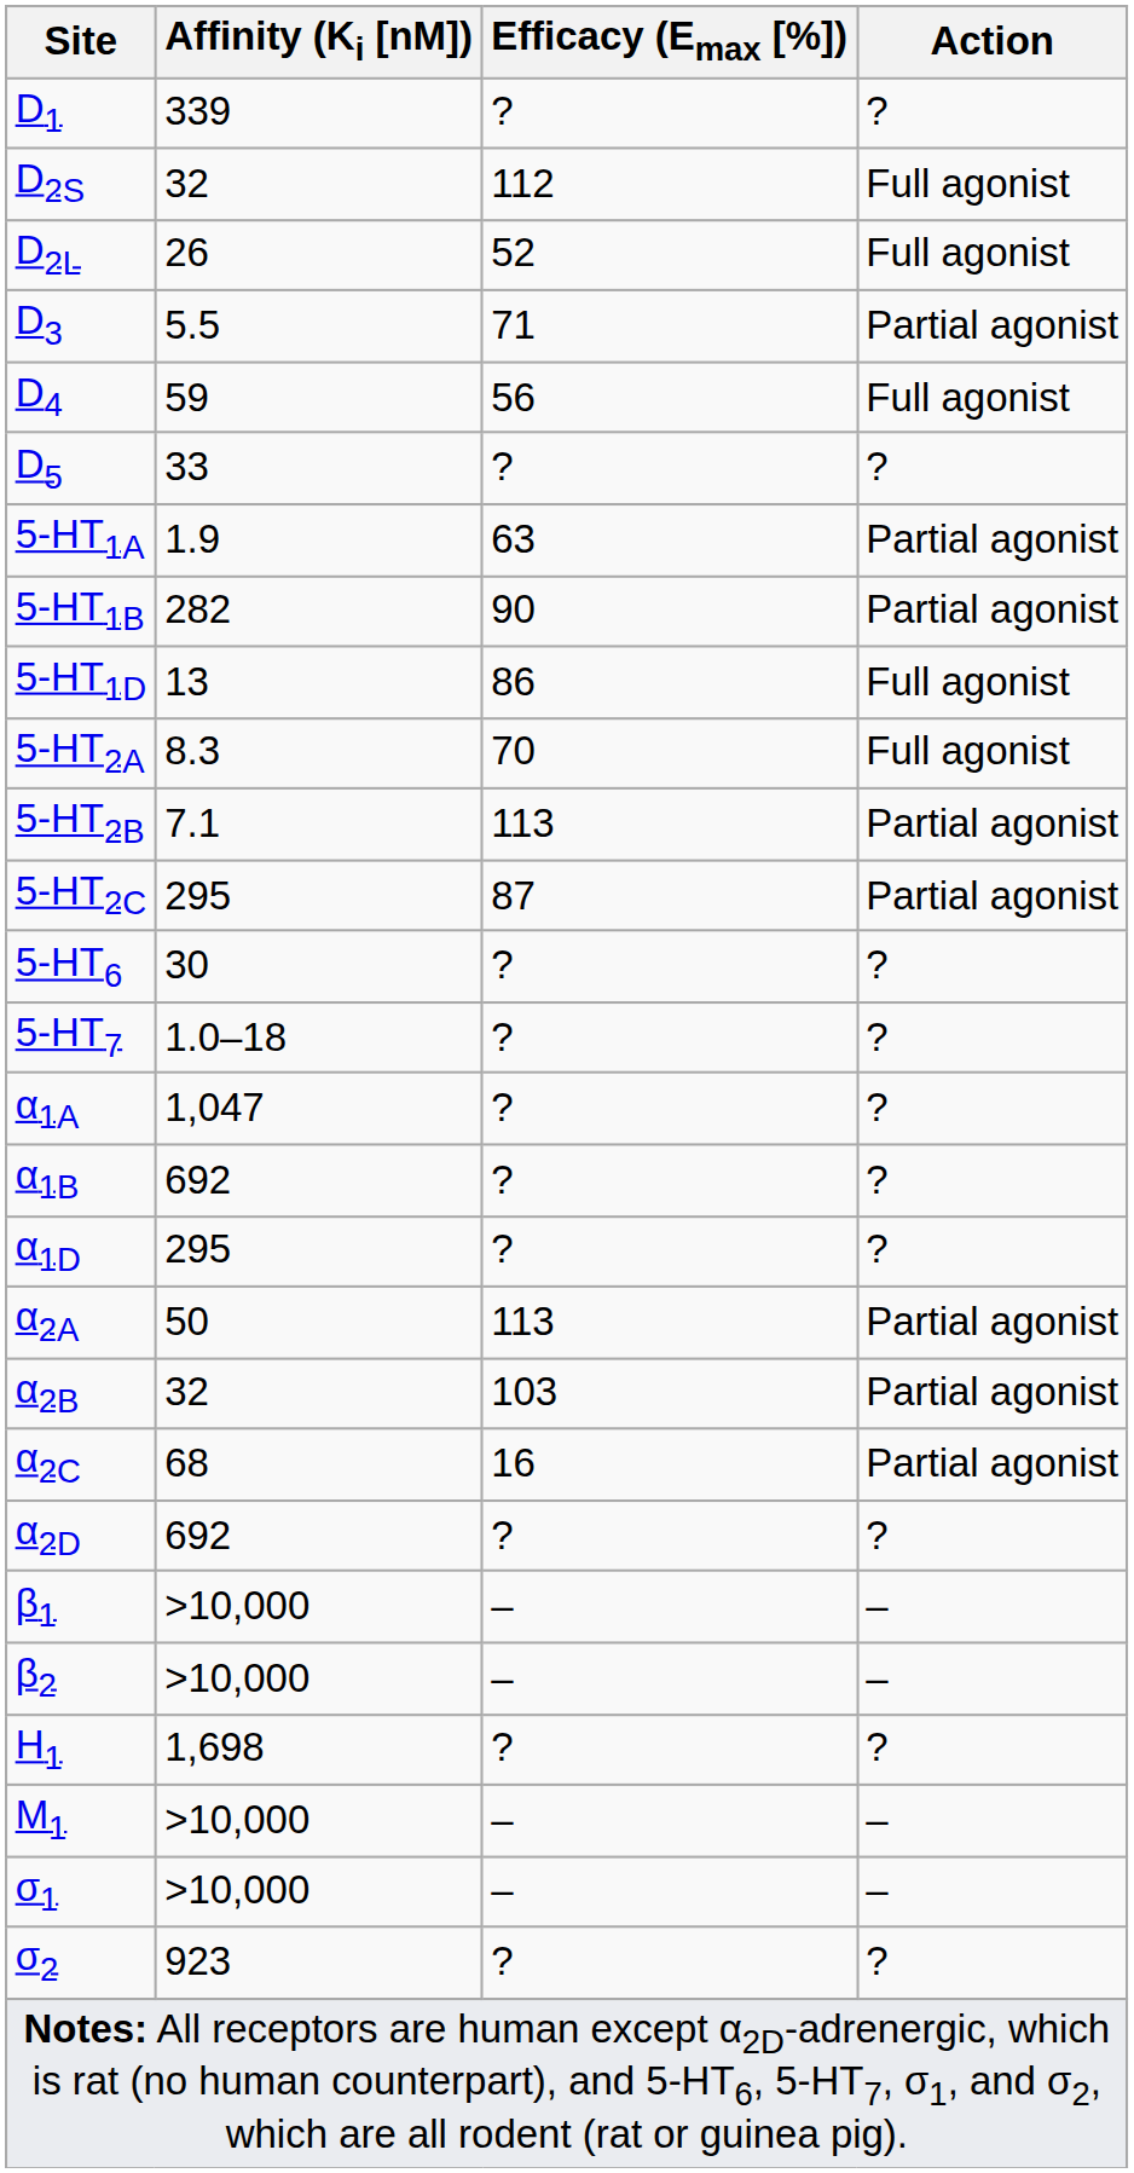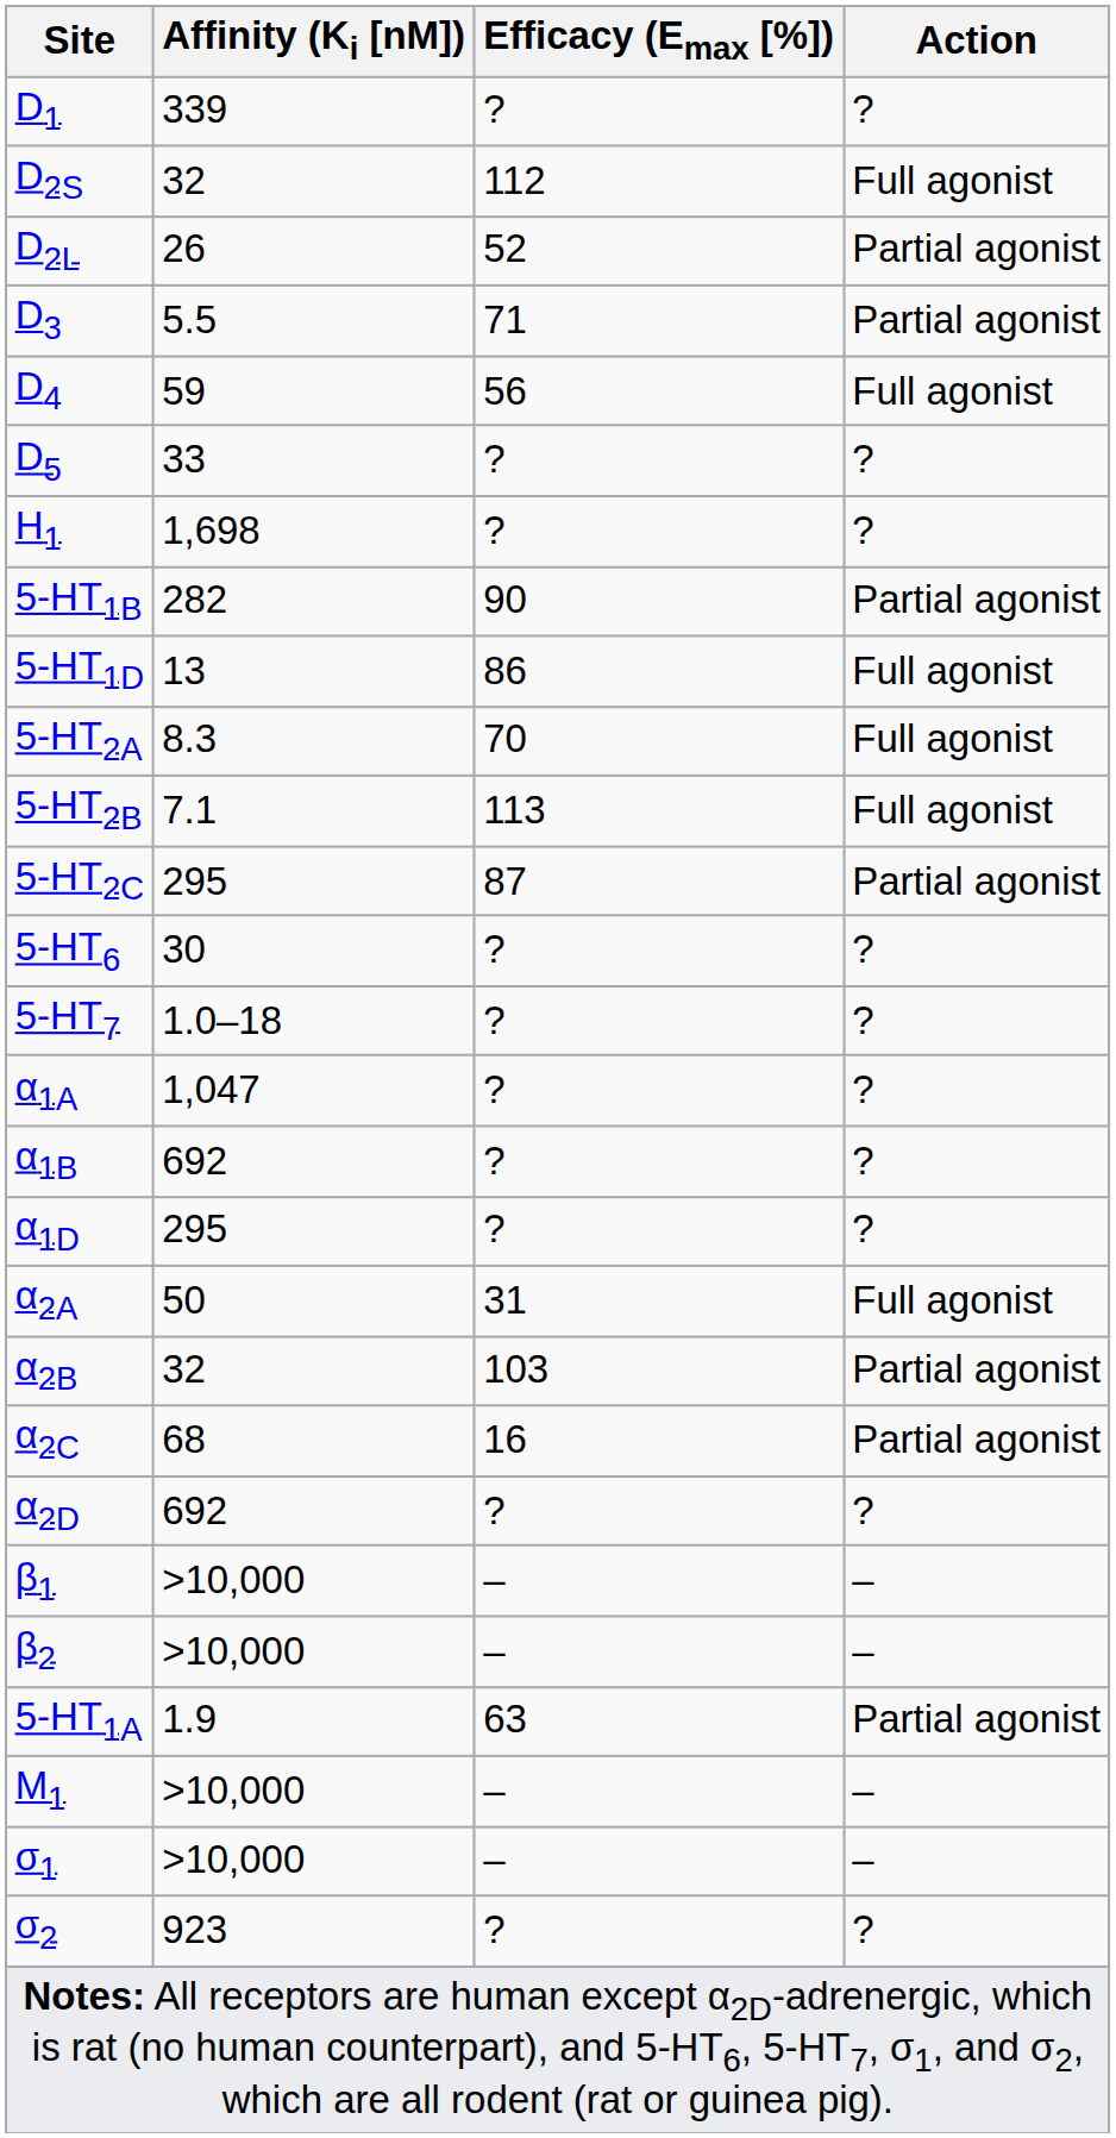D2L | Action: Full agonist -> Partial agonist
rows swapped: 5-HT1A <-> H1
5-HT2B | Action: Partial agonist -> Full agonist
α2A | Efficacy (Emax [%]): 113 -> 31
α2A | Action: Partial agonist -> Full agonist
